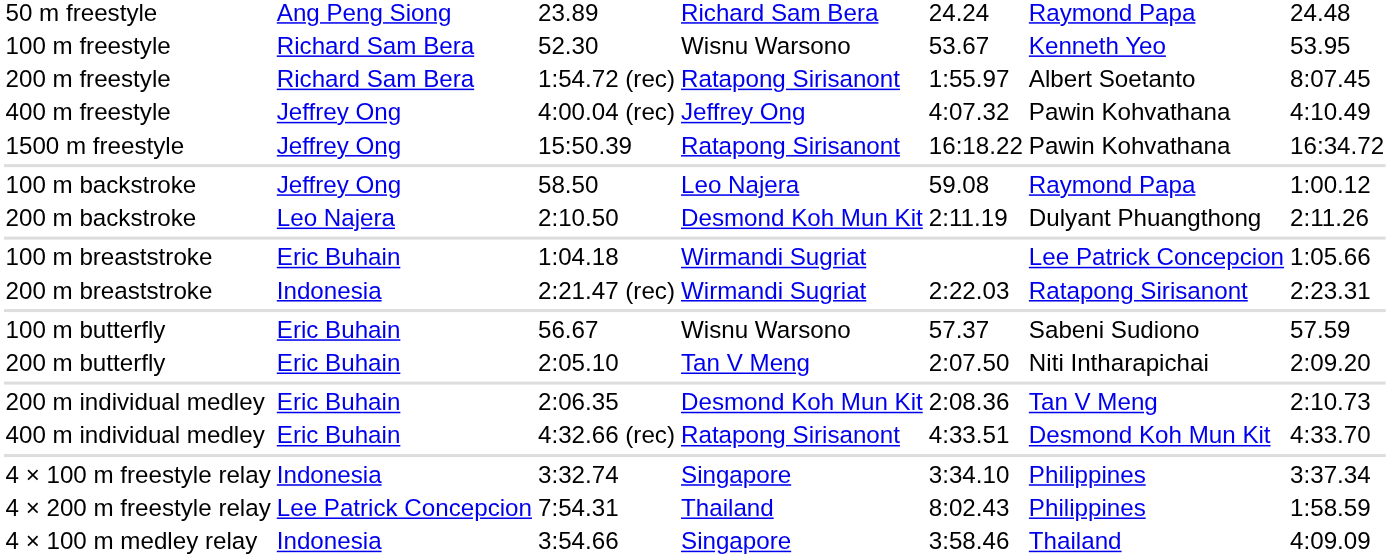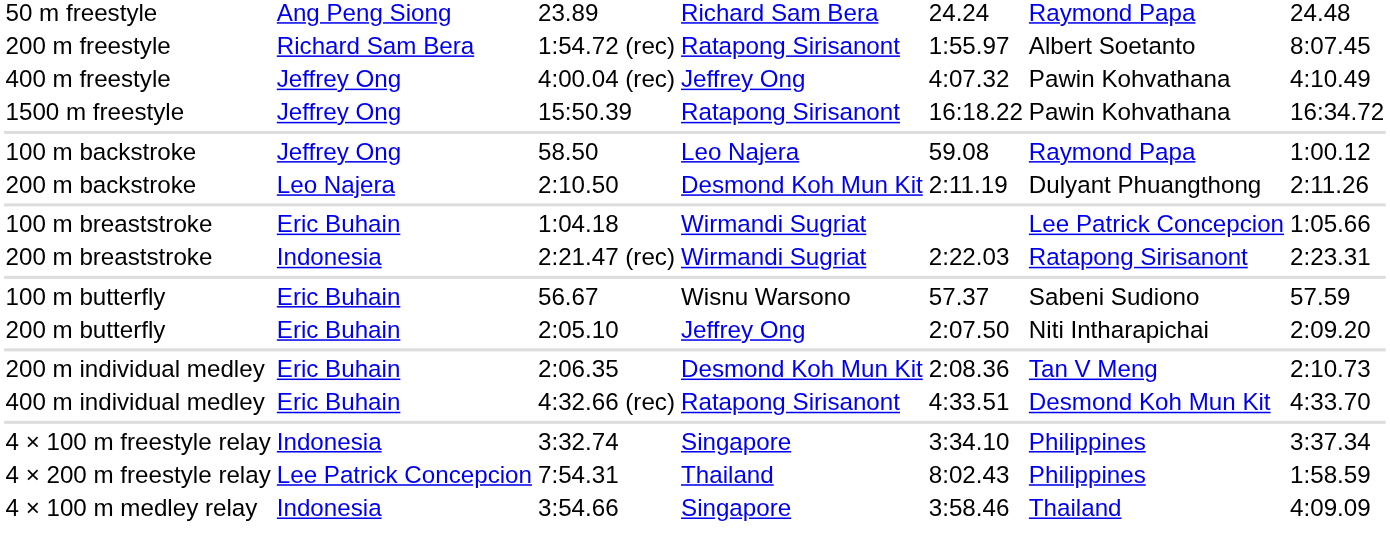- row: 100 m freestyle | Richard Sam Bera | 52.30 | Wisnu Warsono | 53.67 | Kenneth Yeo | 53.95
200 m butterfly | column 4: Tan V Meng -> Jeffrey Ong
